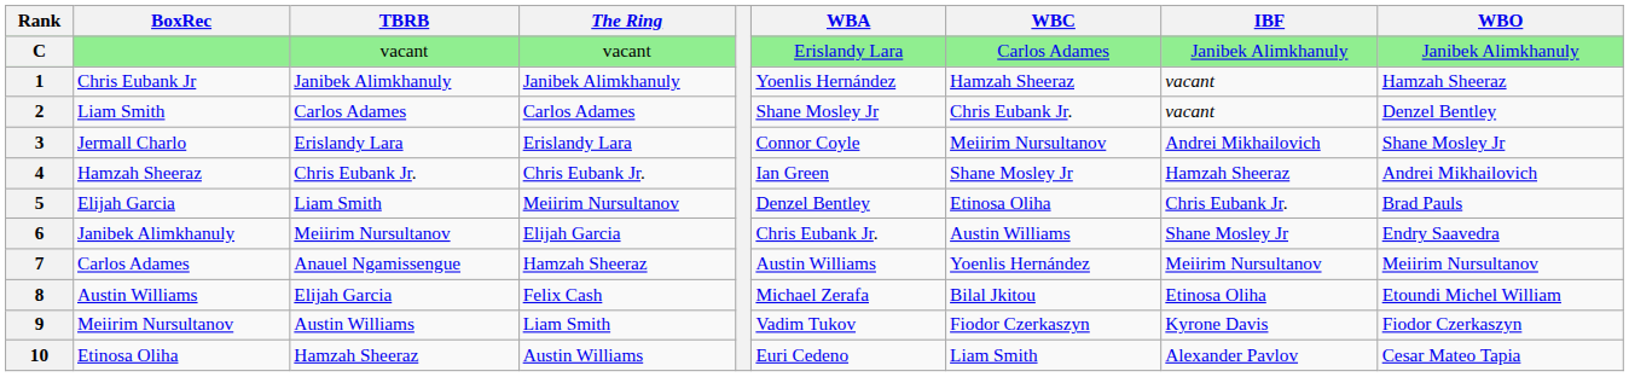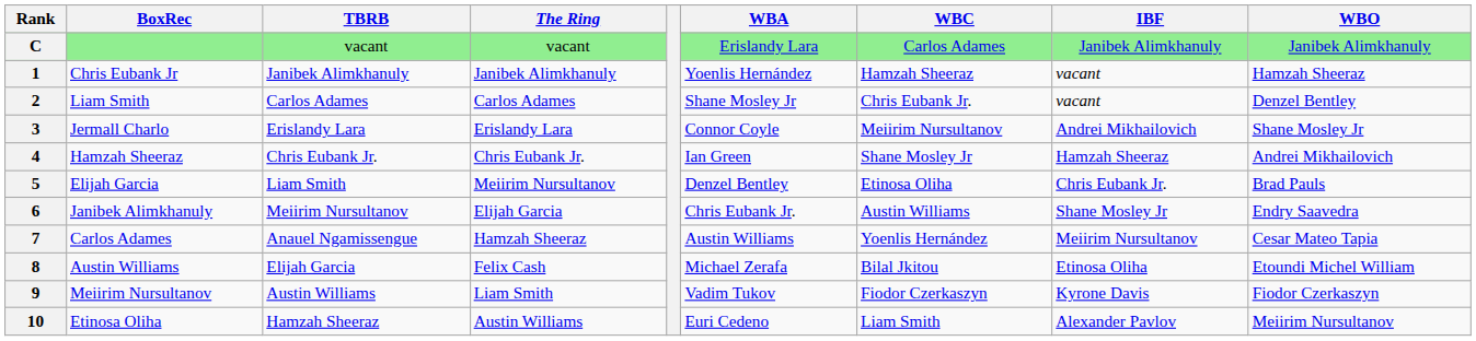7 | WBO: Meiirim Nursultanov -> Cesar Mateo Tapia
10 | WBO: Cesar Mateo Tapia -> Meiirim Nursultanov
